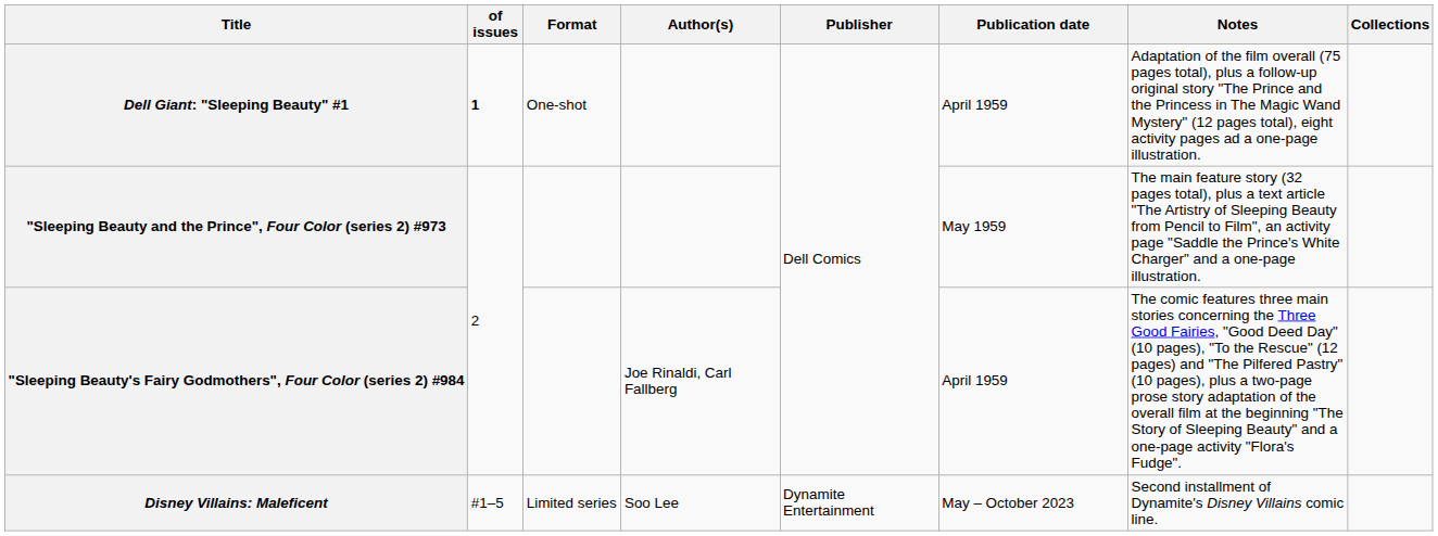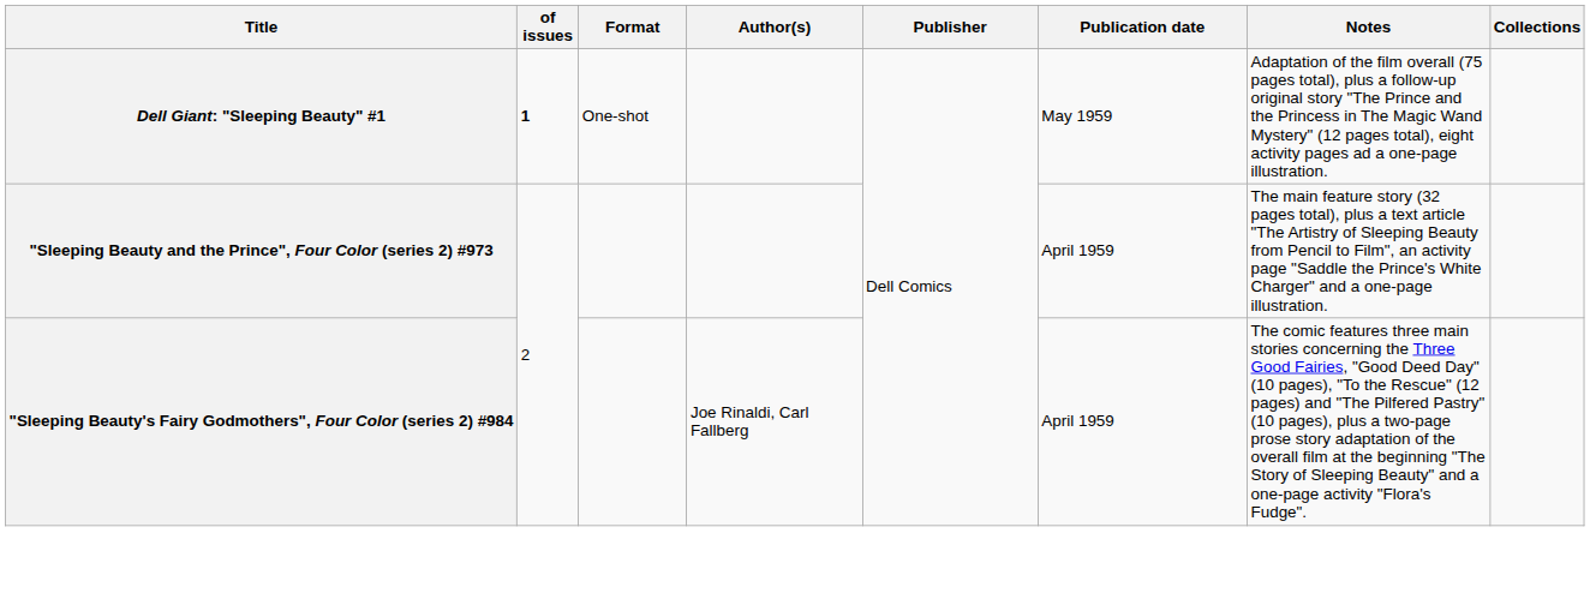Dell Giant: "Sleeping Beauty" #1 | Publication date: April 1959 -> May 1959
"Sleeping Beauty and the Prince", Four Color (series 2) #973 | Publication date: May 1959 -> April 1959
- row: Disney Villains: Maleficent | #1–5 | Limited series | Soo Lee | Dynamite Entertainment | May – October 2023 | Second installment of Dynamite's Disney Villains comic line.
